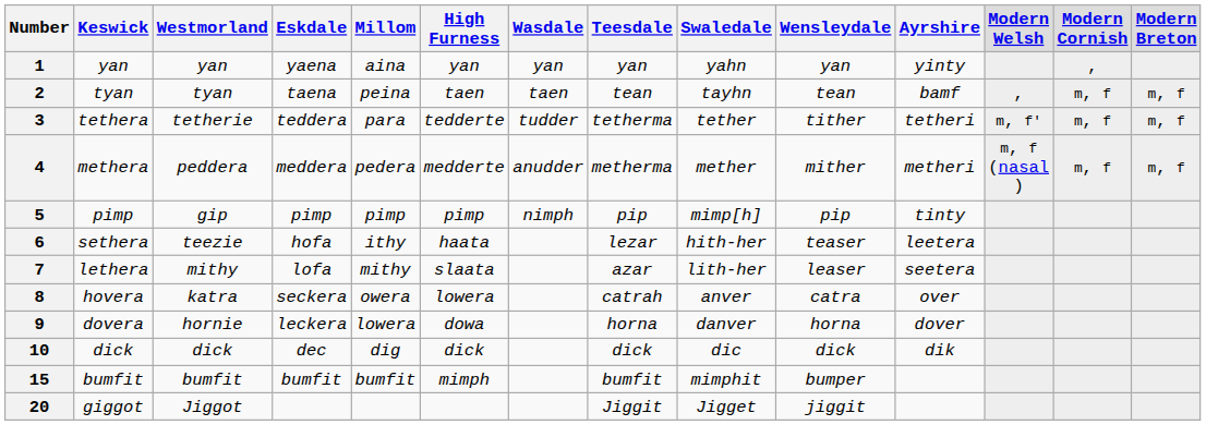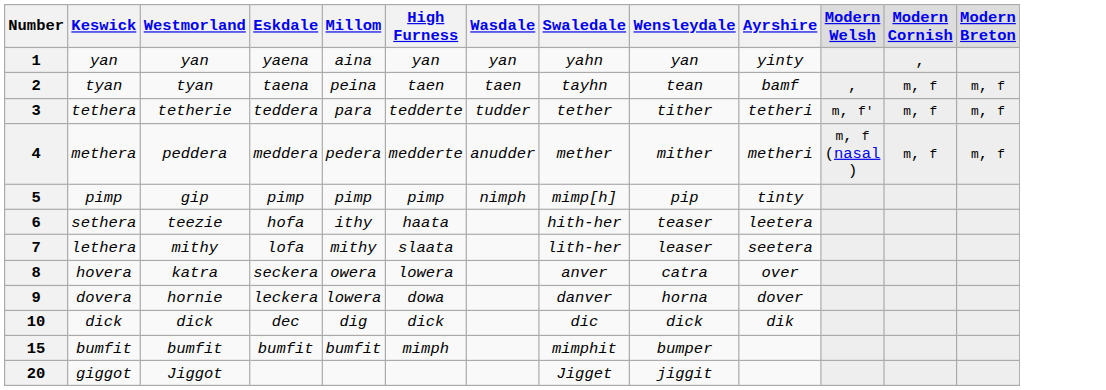- column: Teesdale | yan | tean | tetherma | metherma | pip | lezar | azar | catrah | horna | dick | bumfit | Jiggit
